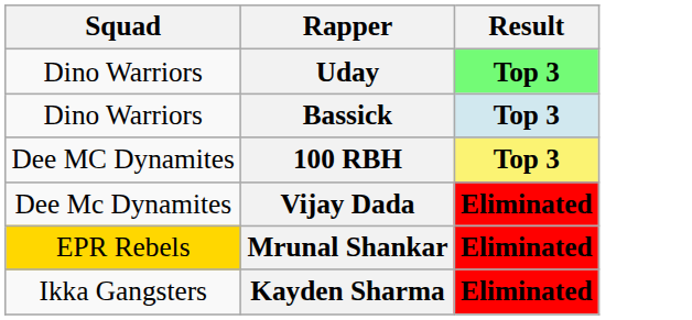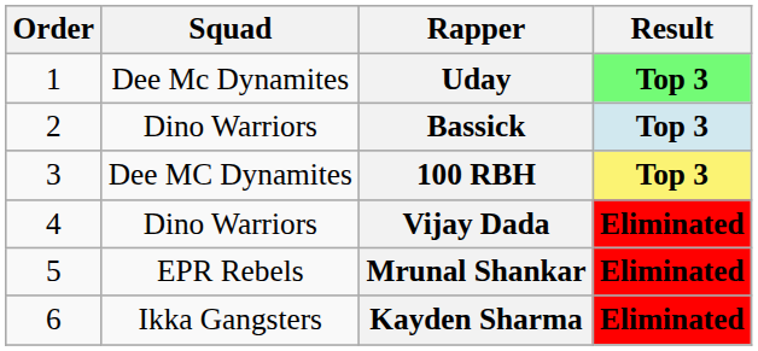+ column: Order | 1 | 2 | 3 | 4 | 5 | 6
Uday | Squad: Dino Warriors -> Dee Mc Dynamites
Vijay Dada | Squad: Dee Mc Dynamites -> Dino Warriors
Mrunal Shankar | Squad: gold background -> no background
